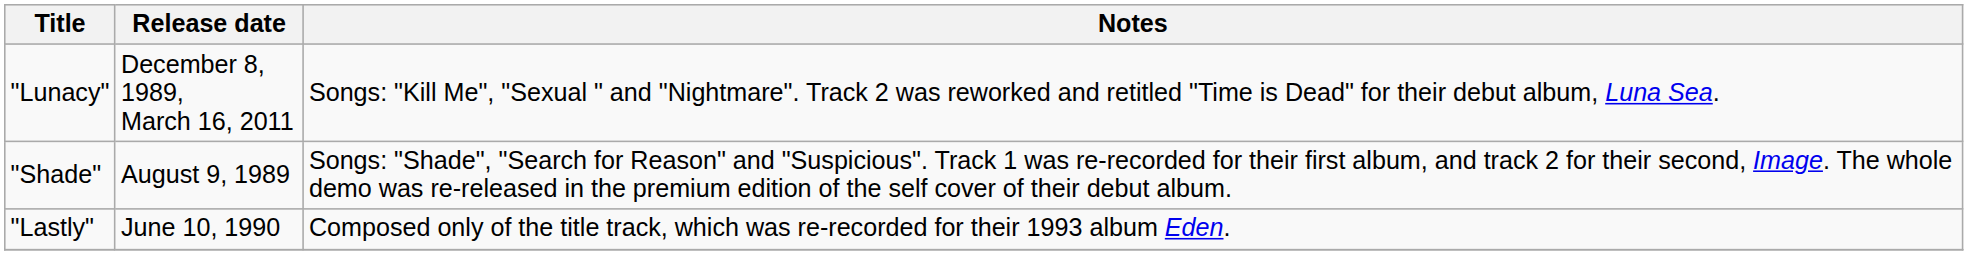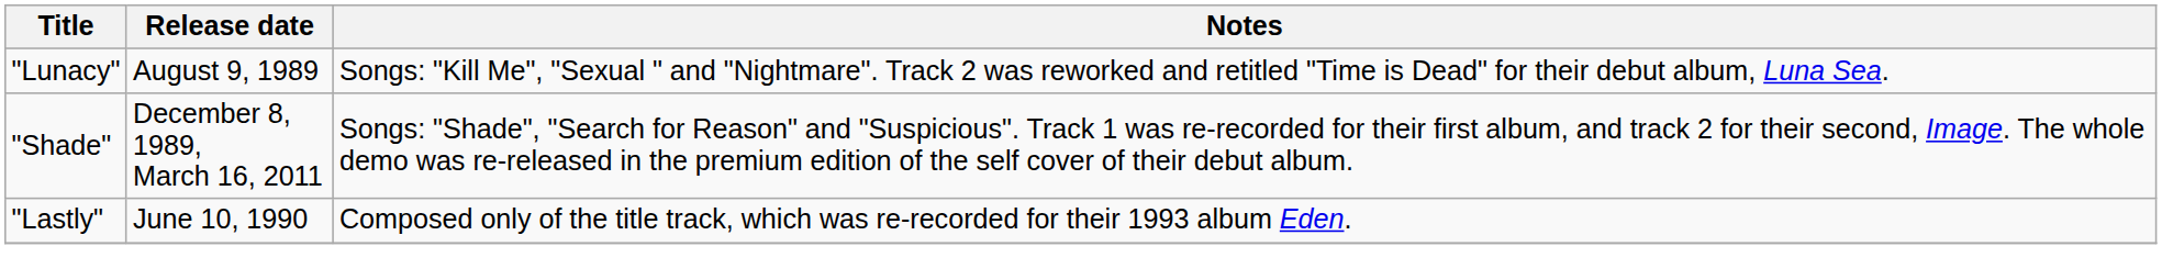"Lunacy" | Release date: December 8, 1989, March 16, 2011 -> August 9, 1989
"Shade" | Release date: August 9, 1989 -> December 8, 1989, March 16, 2011
